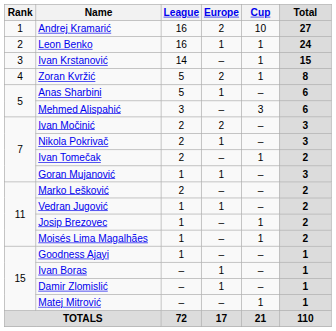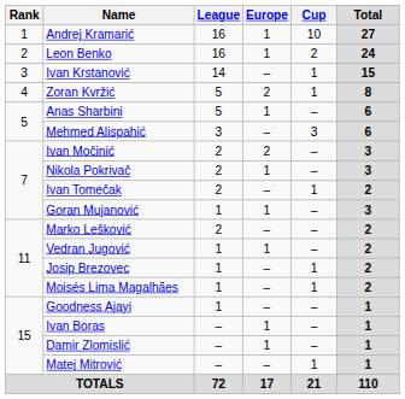Andrej Kramarić | Europe: 2 -> 1
Leon Benko | Cup: 1 -> 2
